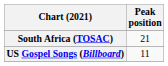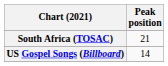US Gospel Songs (Billboard) | Peak position: 11 -> 14
